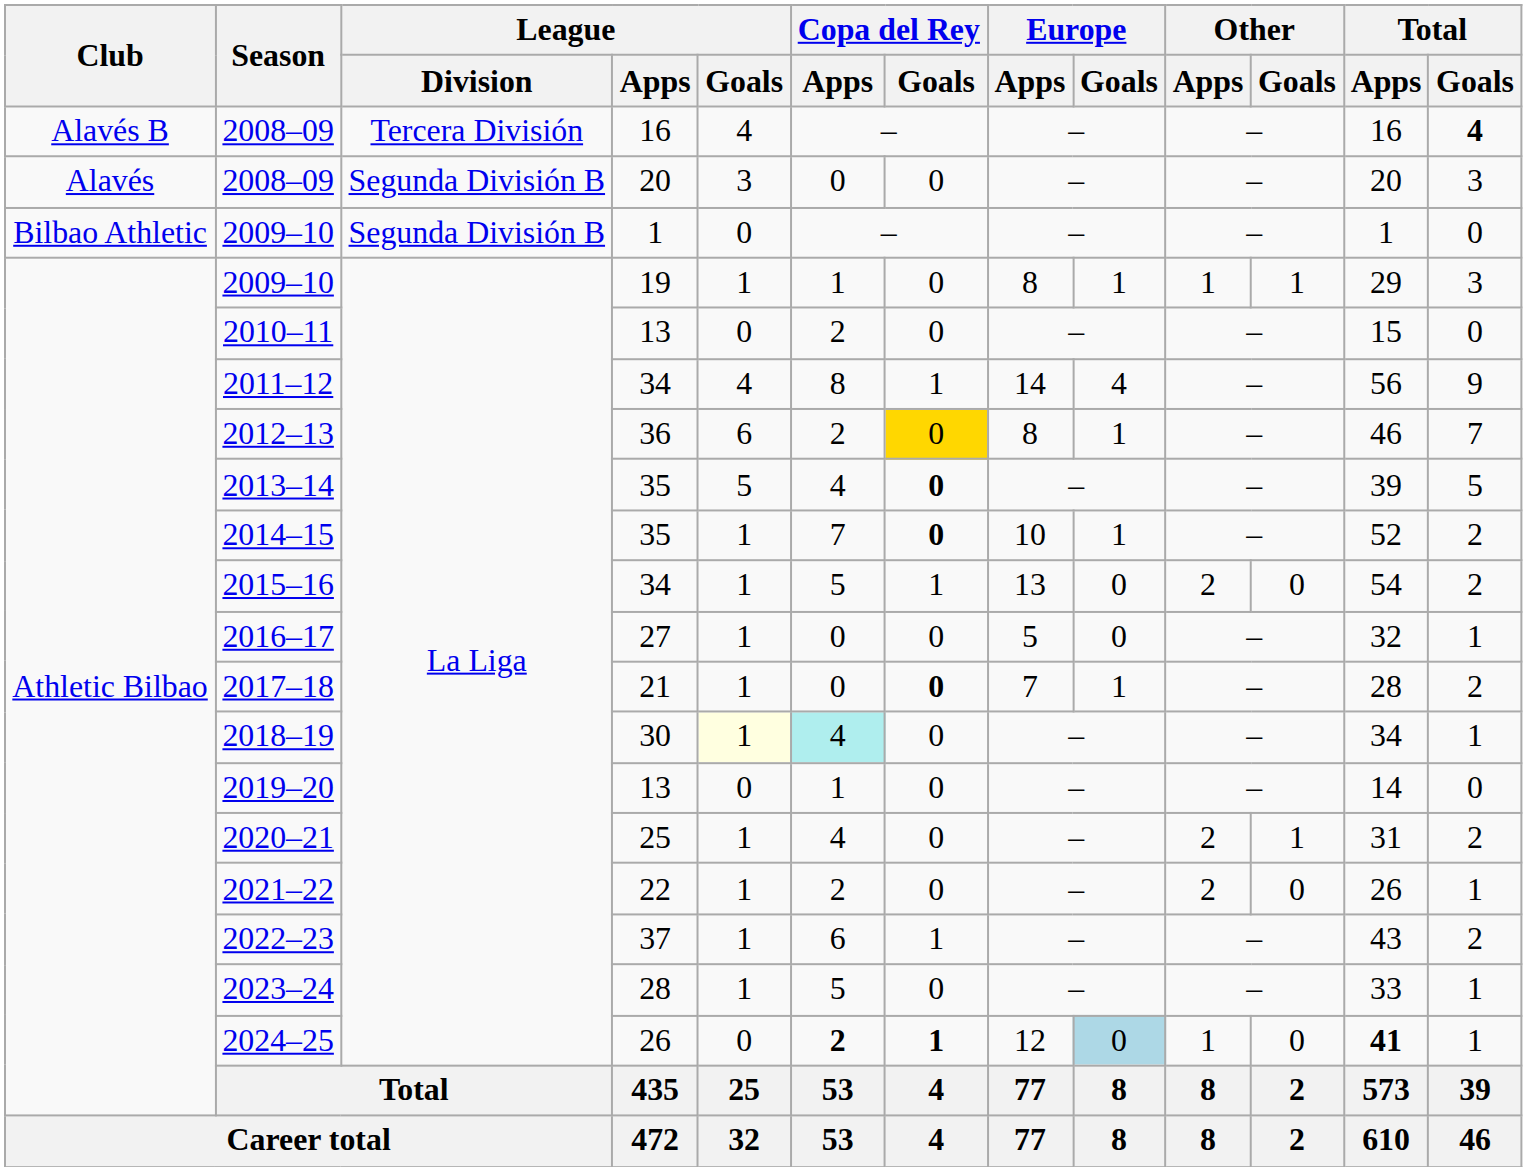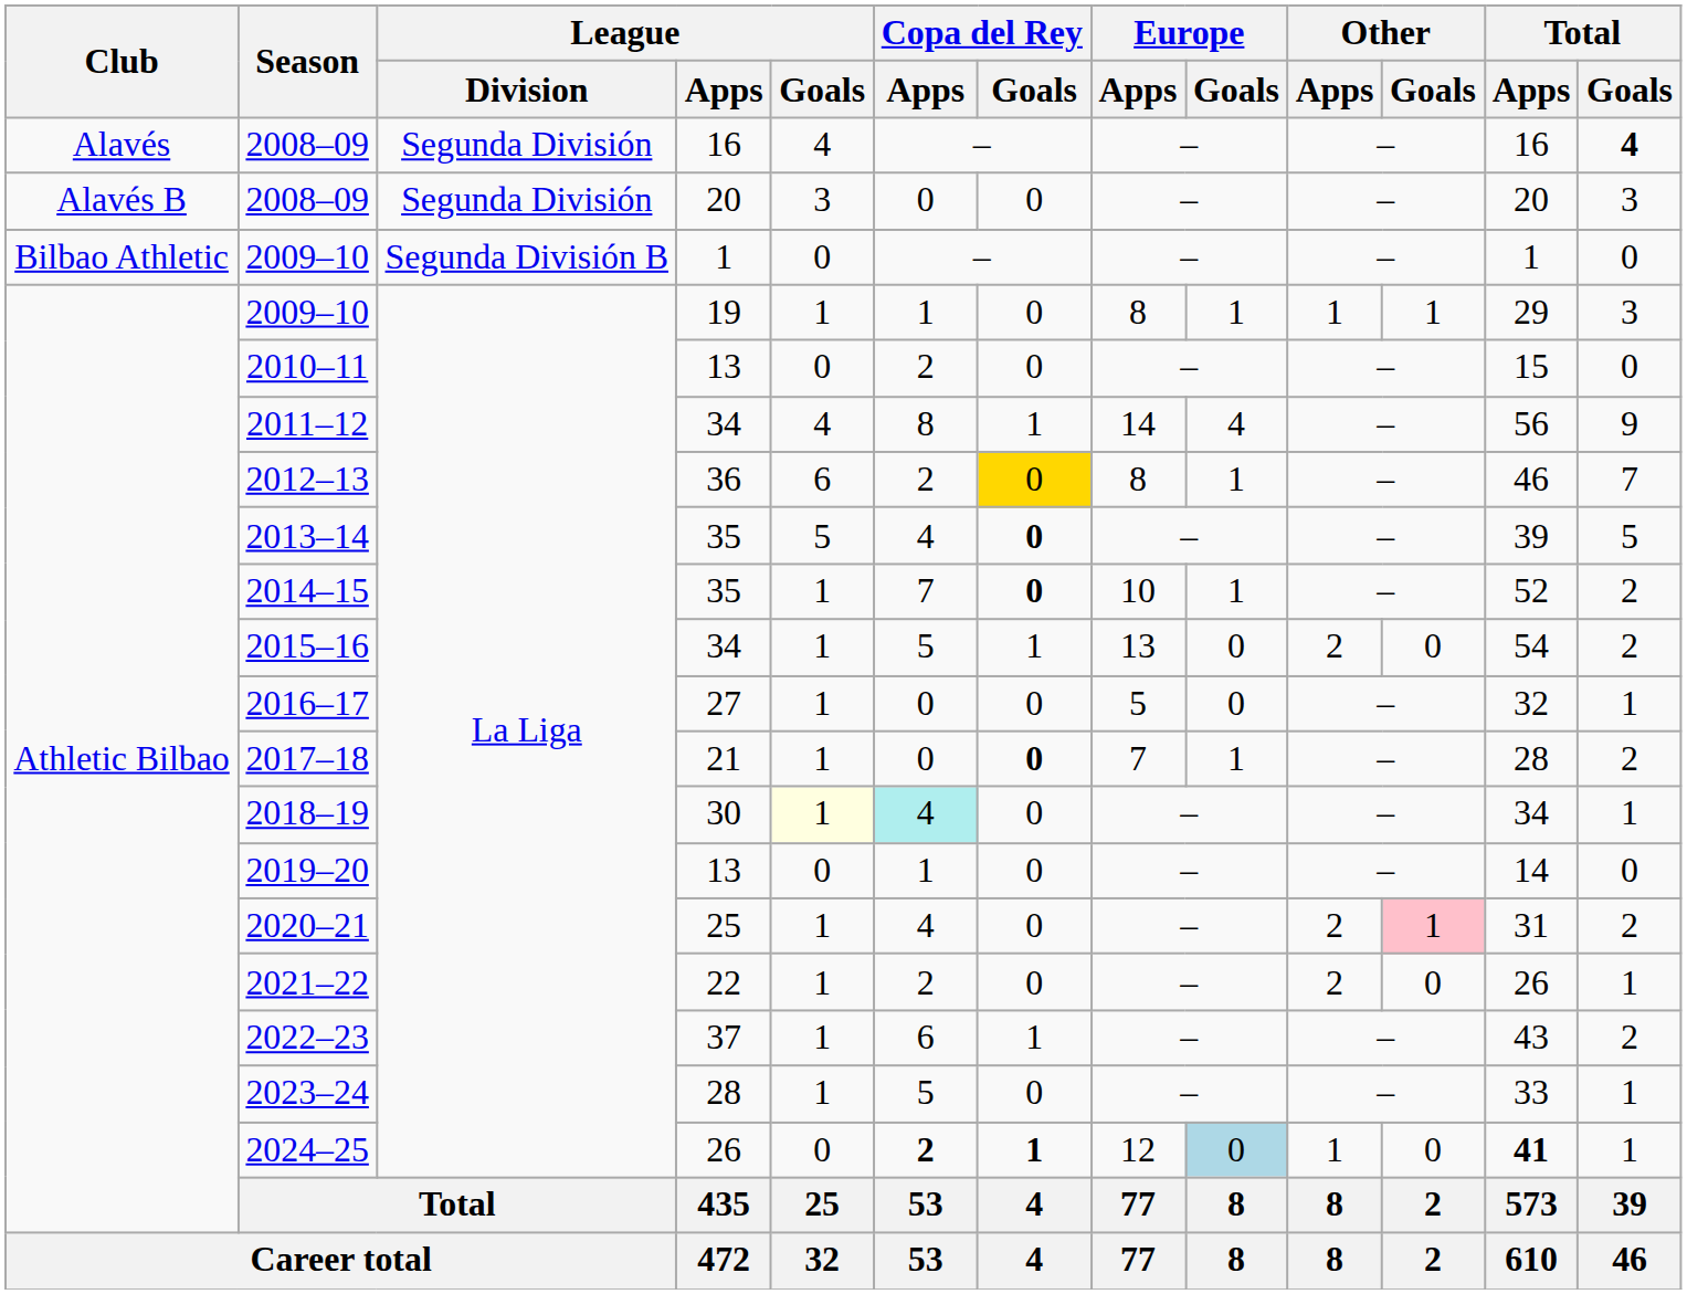2008–09 / 16 | Club: Alavés B -> Alavés
2008–09 / 16 | League / Division: Tercera División -> Segunda División
2008–09 / 20 | Club: Alavés -> Alavés B
2008–09 / 20 | League / Division: Segunda División B -> Segunda División
2020–21 | Other / Goals: no background -> pink background
